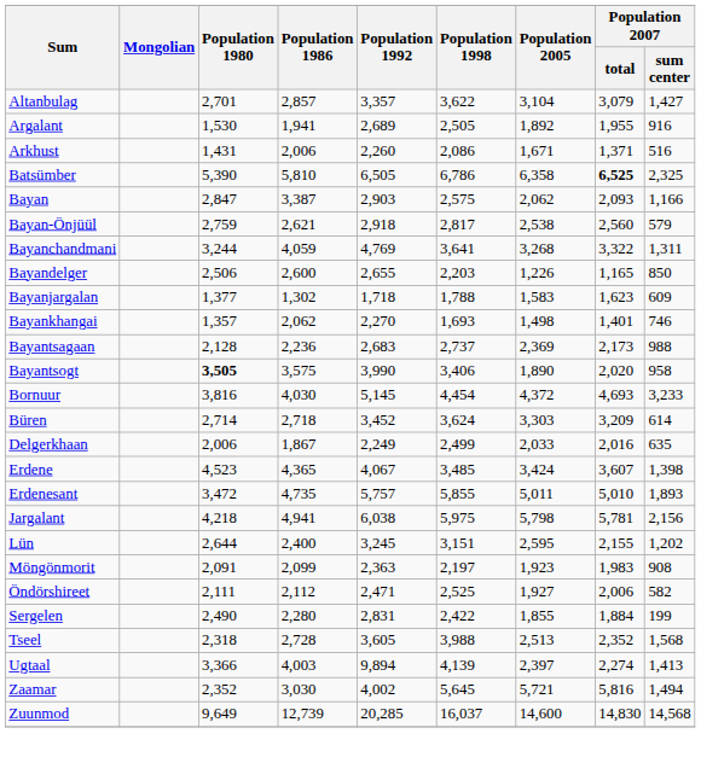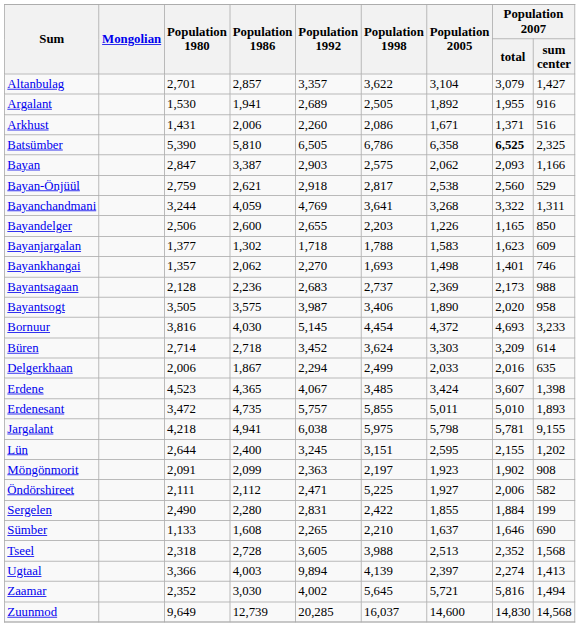Bayan-Önjüül | Population 2007 / sum center: 579 -> 529
Bayantsogt | Population 1980: bold -> normal
Bayantsogt | Population 1992: 3,990 -> 3,987
Delgerkhaan | Population 1992: 2,249 -> 2,294
Jargalant | Population 2007 / sum center: 2,156 -> 9,155
Möngönmorit | Population 2007 / total: 1,983 -> 1,902
Öndörshireet | Population 1998: 2,525 -> 5,225
+ row: Sümber | 1,133 | 1,608 | 2,265 | 2,210 | 1,637 | 1,646 | 690
